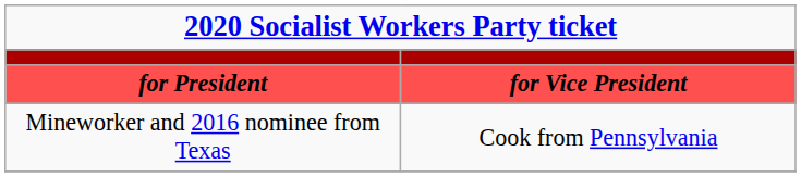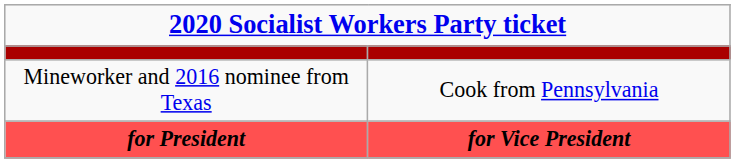rows swapped: for President <-> Mineworker and 2016 nominee from Texas
